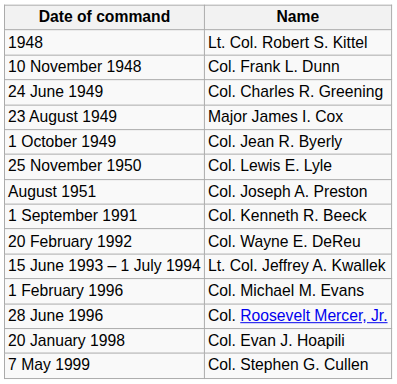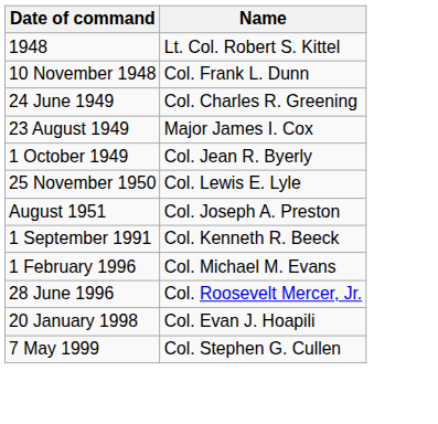- row: 20 February 1992 | Col. Wayne E. DeReu
- row: 15 June 1993 – 1 July 1994 | Lt. Col. Jeffrey A. Kwallek
